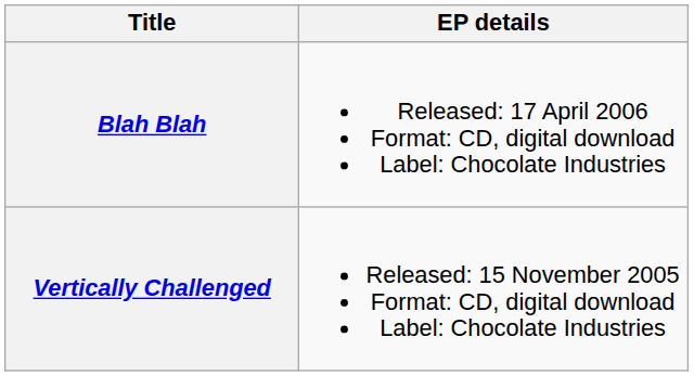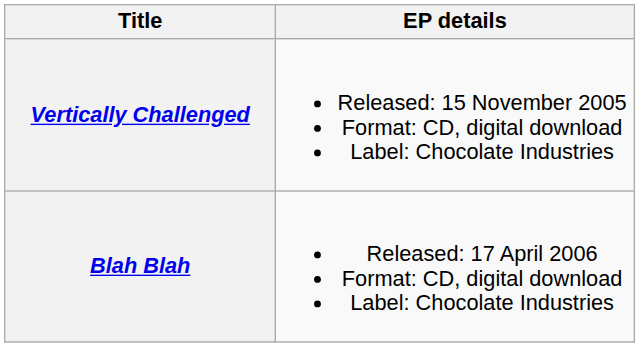rows swapped: Vertically Challenged <-> Blah Blah
